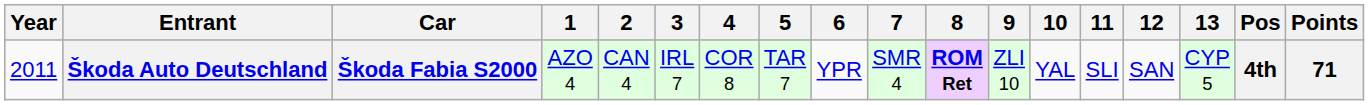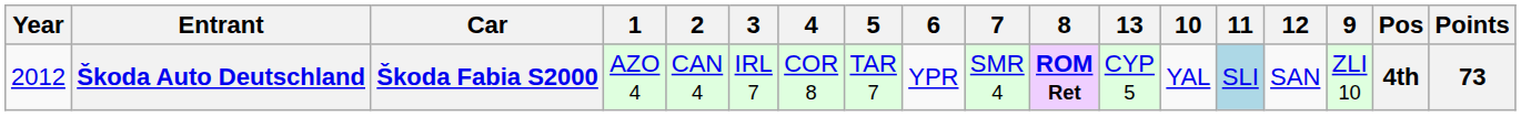columns swapped: 9 <-> 13
Škoda Auto Deutschland | Year: 2011 -> 2012
Škoda Auto Deutschland | 11: no background -> lightblue background
Škoda Auto Deutschland | Points: 71 -> 73
